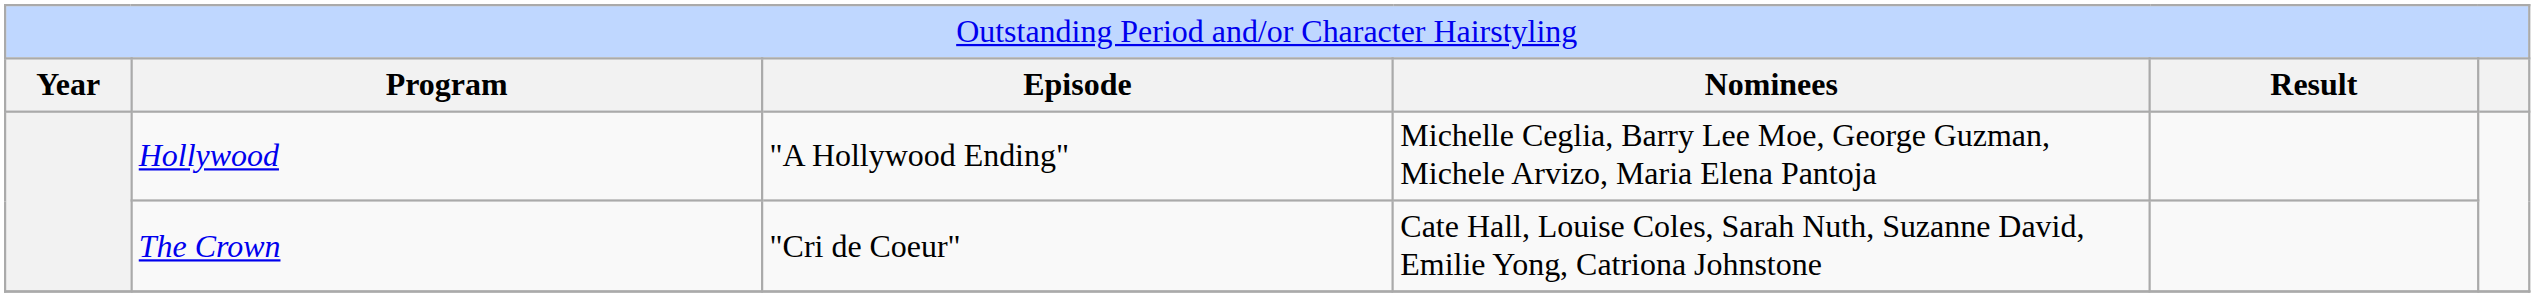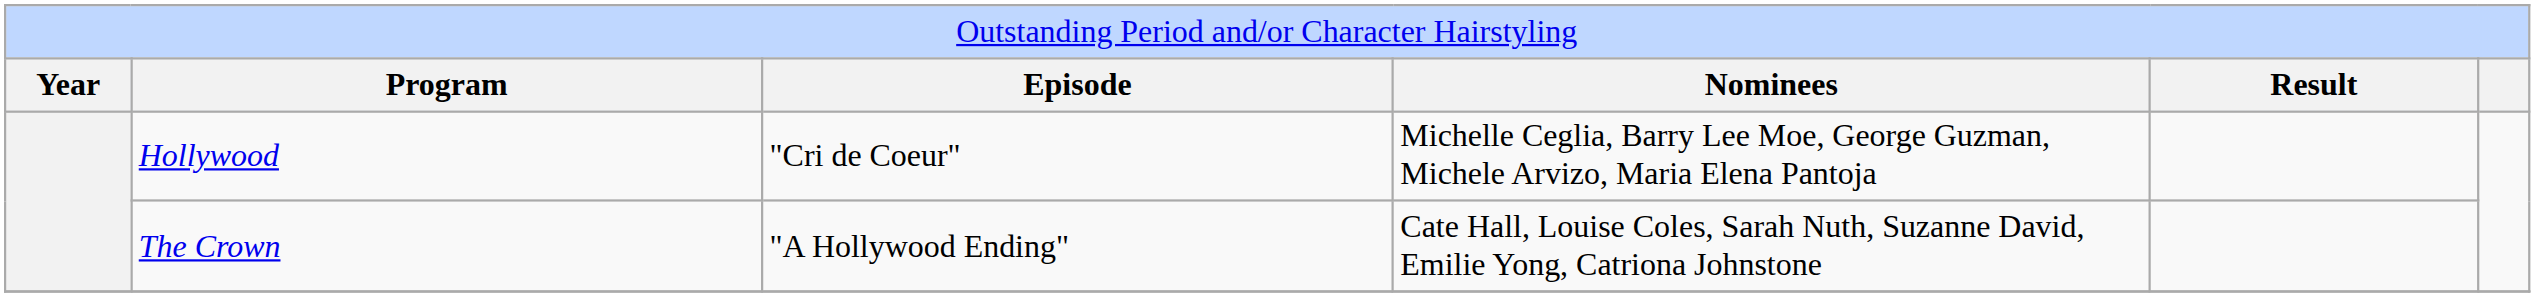Hollywood | column 3: "A Hollywood Ending" -> "Cri de Coeur"
The Crown | column 3: "Cri de Coeur" -> "A Hollywood Ending"
